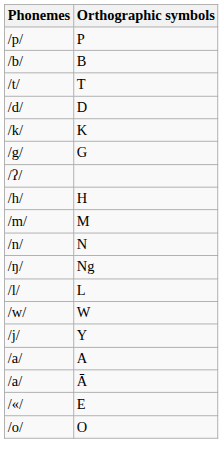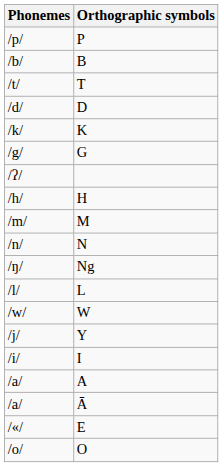+ row: /i/ | I
